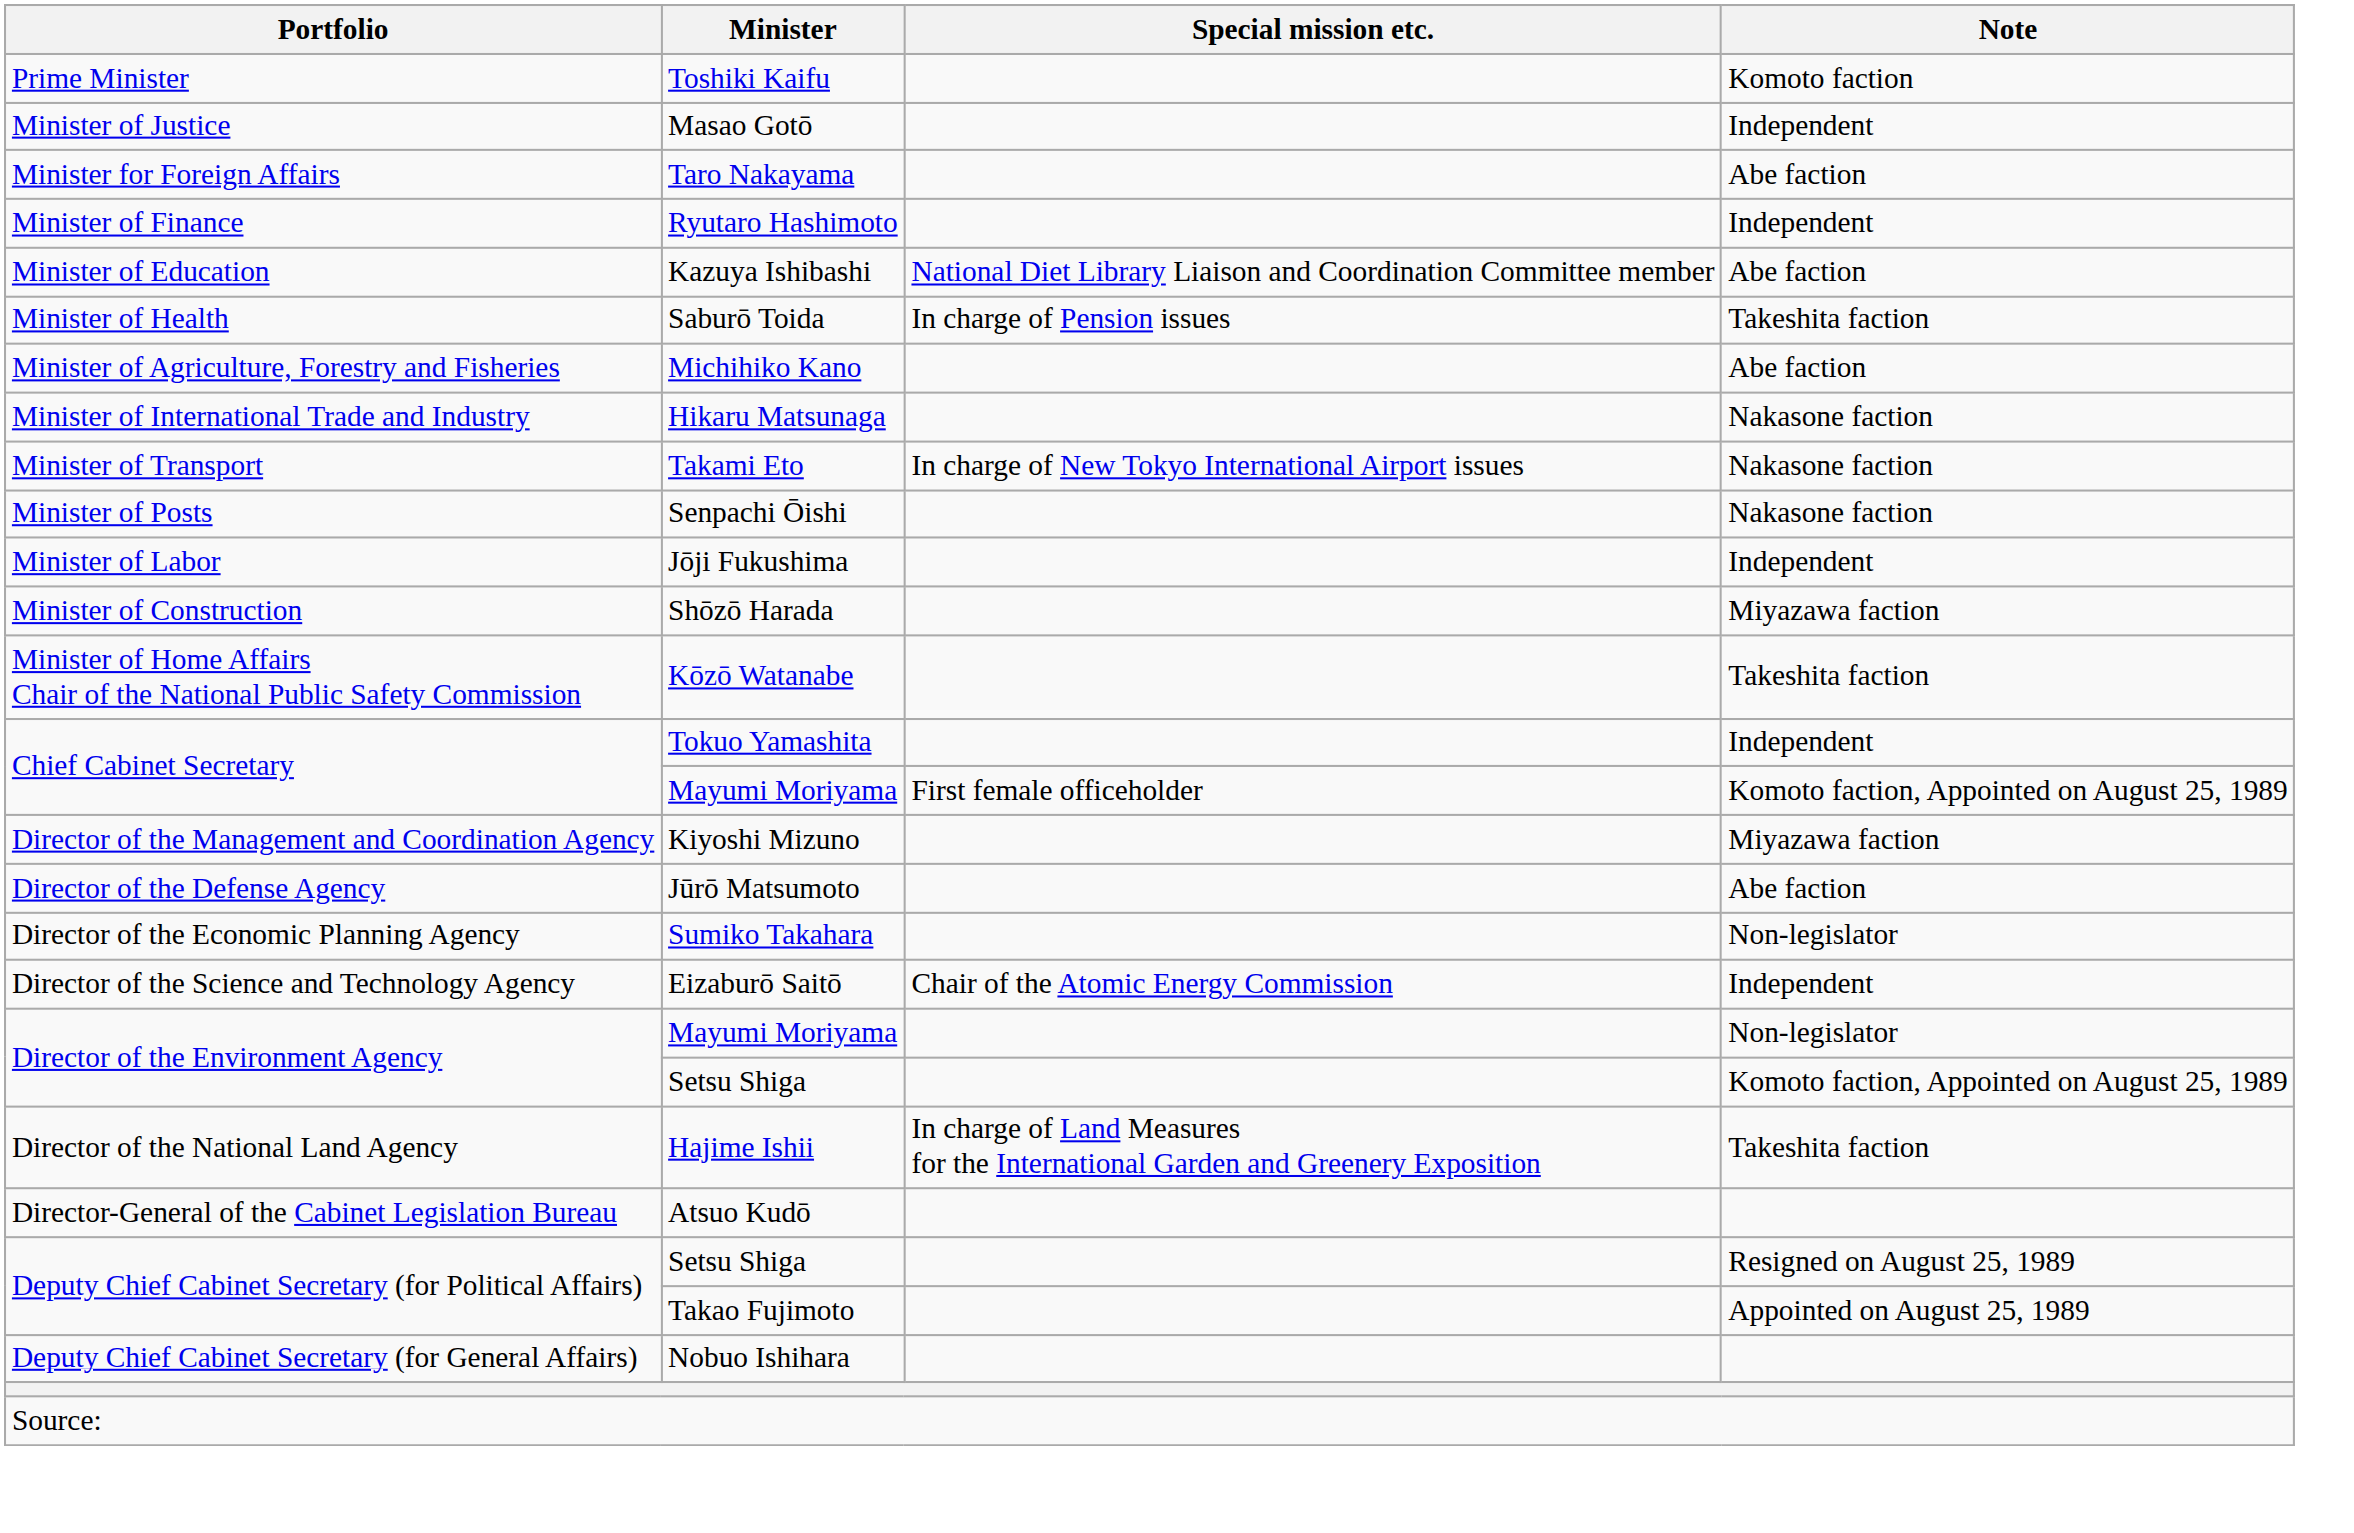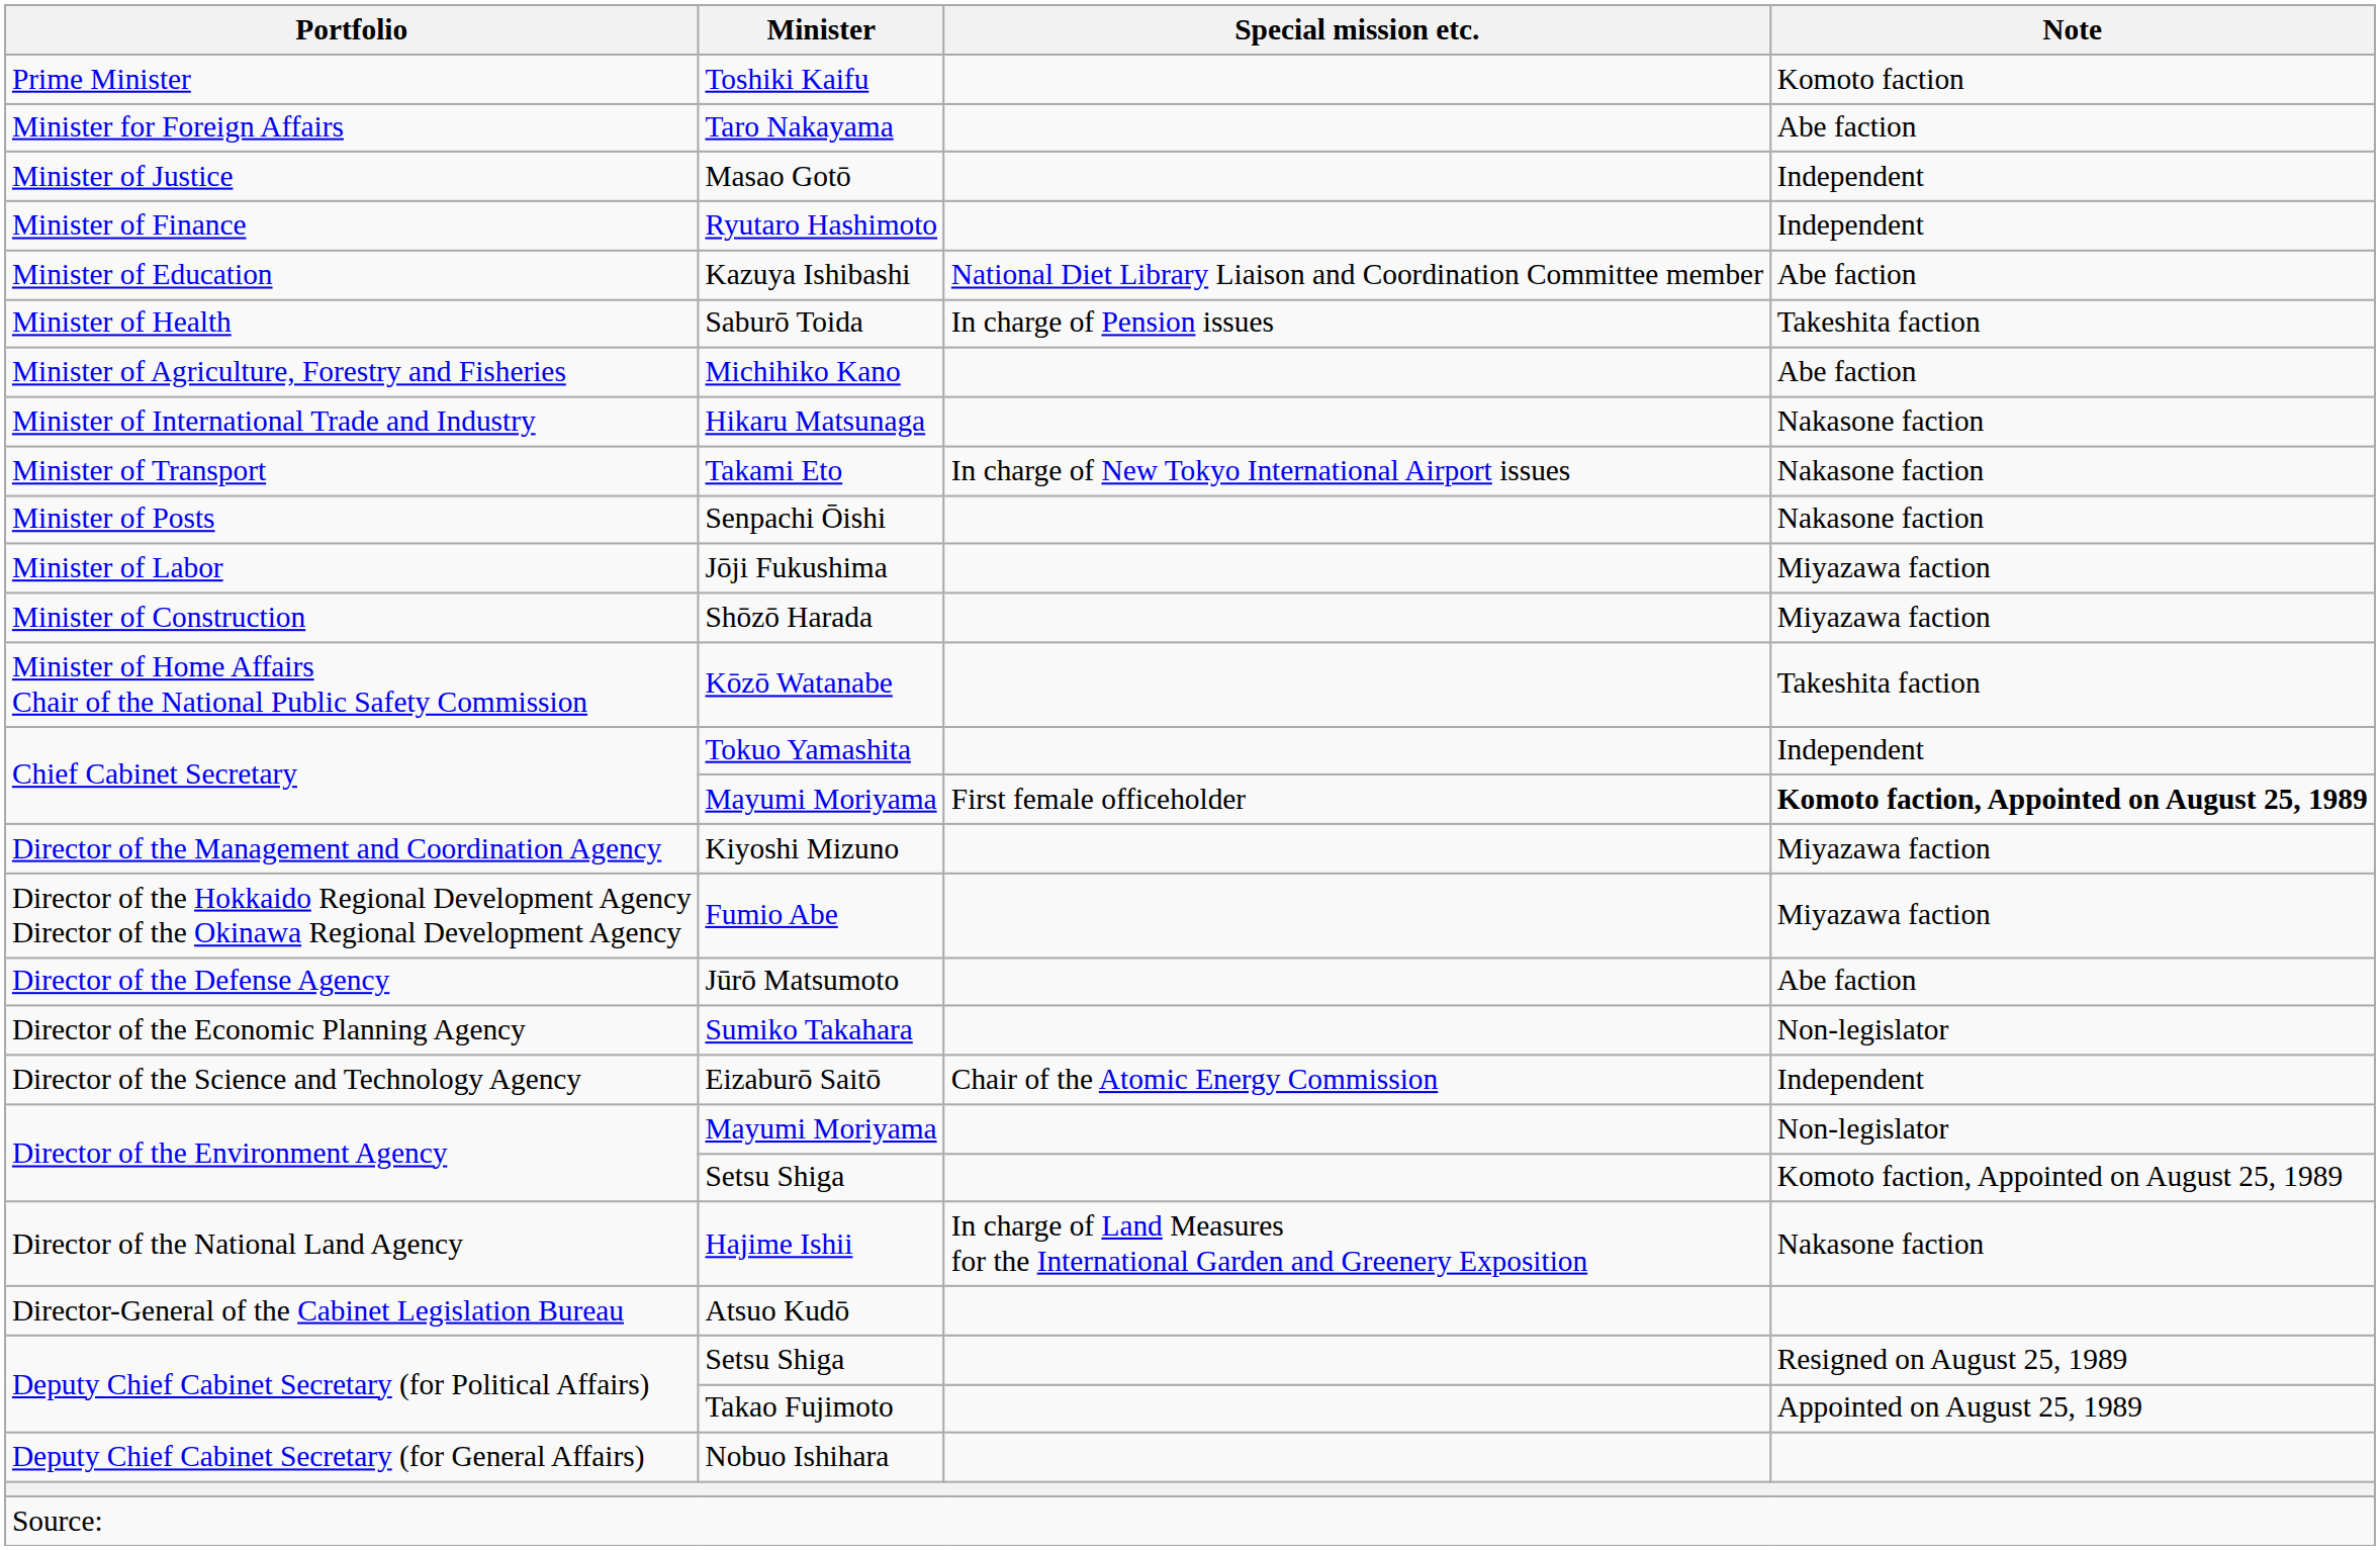rows swapped: Masao Gotō <-> Taro Nakayama
Jōji Fukushima | Note: Independent -> Miyazawa faction
Chief Cabinet Secretary / Mayumi Moriyama | Note: normal -> bold
+ row: Director of the Hokkaido Regional Development Agency Director of the Okinawa Regional Development Agency | Fumio Abe | Miyazawa faction
Hajime Ishii | Note: Takeshita faction -> Nakasone faction
